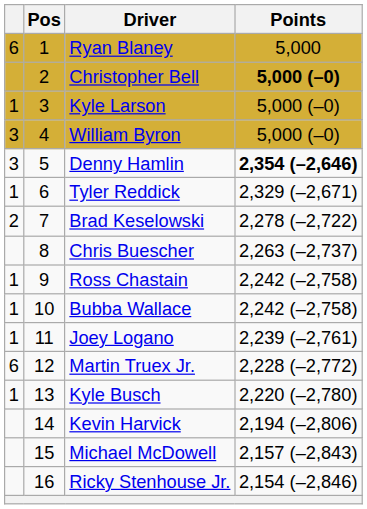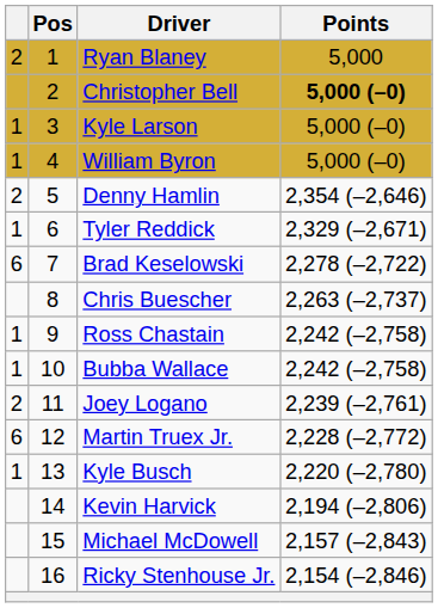Ryan Blaney | column 1: 6 -> 2
William Byron | column 1: 3 -> 1
Denny Hamlin | column 1: 3 -> 2
Denny Hamlin | Points: bold -> normal
Brad Keselowski | column 1: 2 -> 6
Joey Logano | column 1: 1 -> 2
